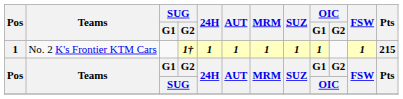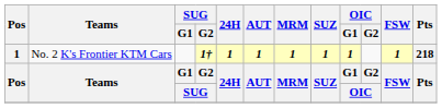No. 2 K's Frontier KTM Cars | Pts: 215 -> 218
